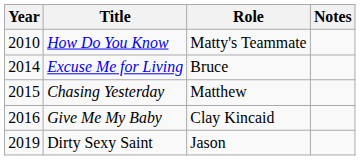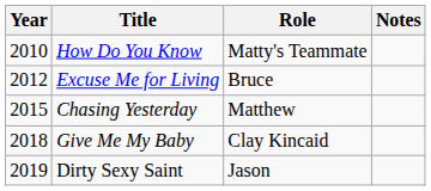Excuse Me for Living | Year: 2014 -> 2012
Give Me My Baby | Year: 2016 -> 2018
